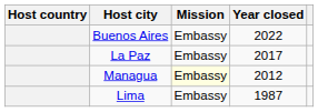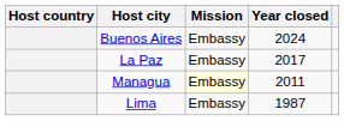Buenos Aires | Year closed: 2022 -> 2024
Managua | Year closed: 2012 -> 2011
